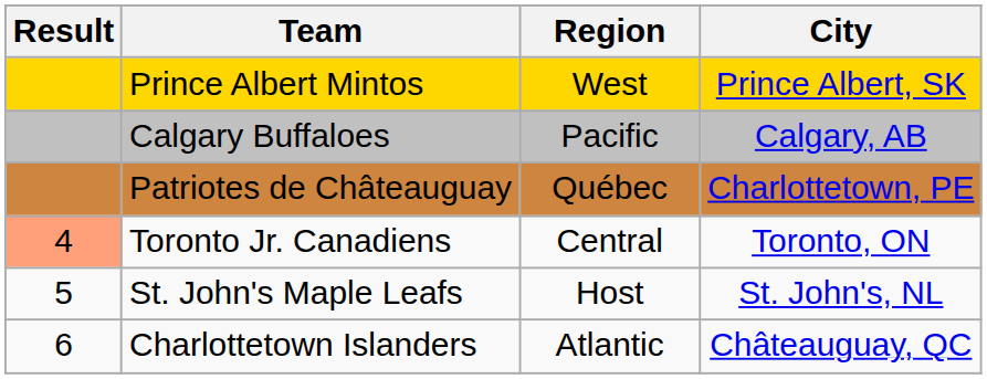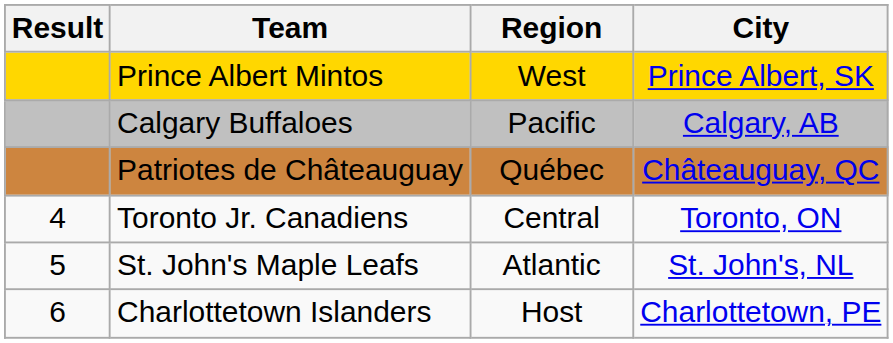Patriotes de Châteauguay | City: Charlottetown, PE -> Châteauguay, QC
Toronto Jr. Canadiens | Result: lightsalmon background -> no background
St. John's Maple Leafs | Region: Host -> Atlantic
Charlottetown Islanders | Region: Atlantic -> Host
Charlottetown Islanders | City: Châteauguay, QC -> Charlottetown, PE
